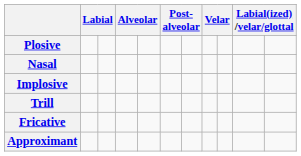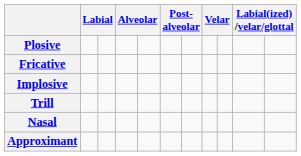rows swapped: Nasal <-> Fricative
